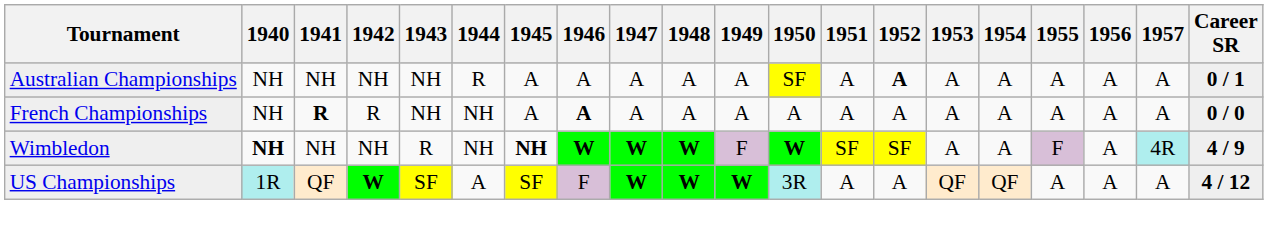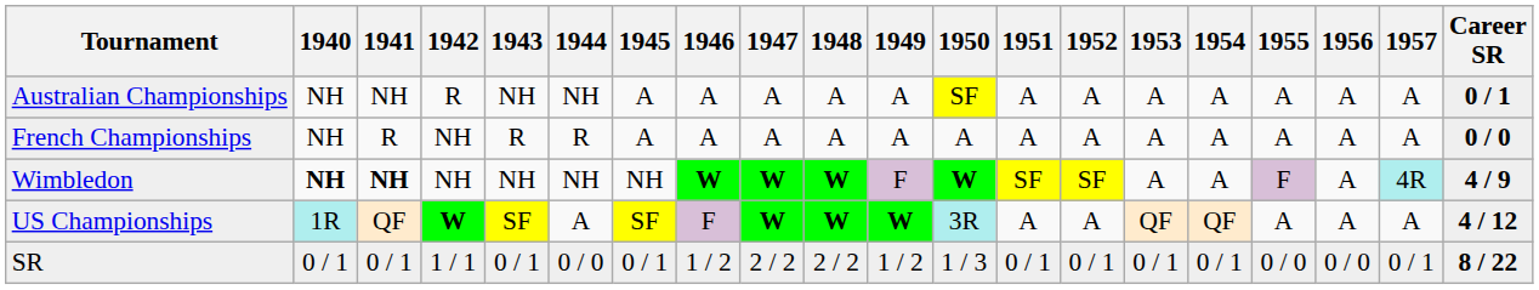Australian Championships | 1942: NH -> R
Australian Championships | 1944: R -> NH
Australian Championships | 1952: bold -> normal
French Championships | 1941: bold -> normal
French Championships | 1942: R -> NH
French Championships | 1943: NH -> R
French Championships | 1944: NH -> R
French Championships | 1946: bold -> normal
Wimbledon | 1941: normal -> bold
Wimbledon | 1943: R -> NH
Wimbledon | 1945: bold -> normal
+ row: SR | 0 / 1 | 0 / 1 | 1 / 1 | 0 / 1 | 0 / 0 | 0 / 1 | 1 / 2 | 2 / 2 | 2 / 2 | 1 / 2 | 1 / 3 | 0 / 1 | 0 / 1 | 0 / 1 | 0 / 1 | 0 / 0 | 0 / 0 | 0 / 1 | 8 / 22
